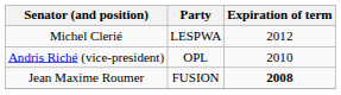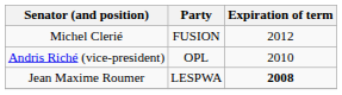Michel Clerié | Party: LESPWA -> FUSION
Jean Maxime Roumer | Party: FUSION -> LESPWA
